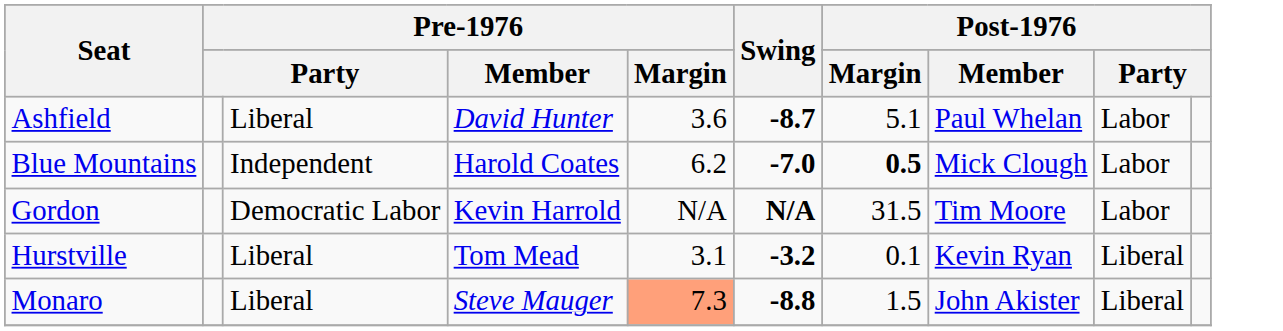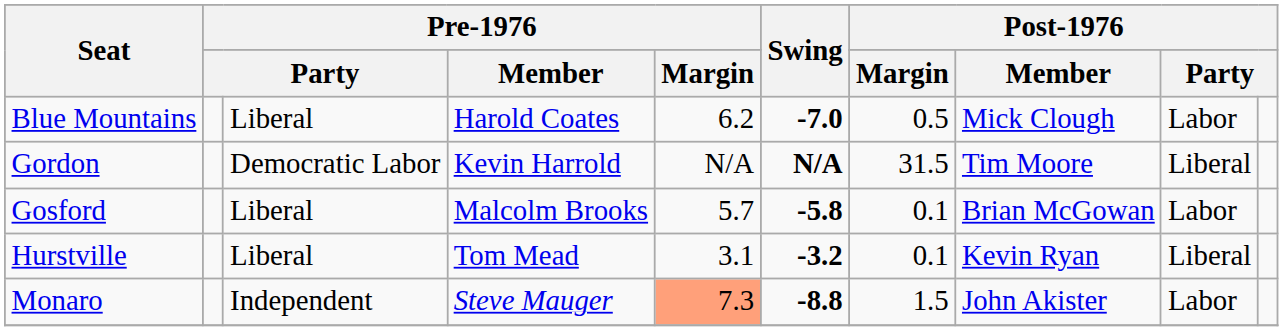- row: Ashfield | Liberal | David Hunter | 3.6 | -8.7 | 5.1 | Paul Whelan | Labor
Blue Mountains | column 3: Independent -> Liberal
Blue Mountains | Post-1976 / Margin: bold -> normal
Gordon | column 9: Labor -> Liberal
+ row: Gosford | Liberal | Malcolm Brooks | 5.7 | -5.8 | 0.1 | Brian McGowan | Labor
Monaro | column 3: Liberal -> Independent
Monaro | column 9: Liberal -> Labor
